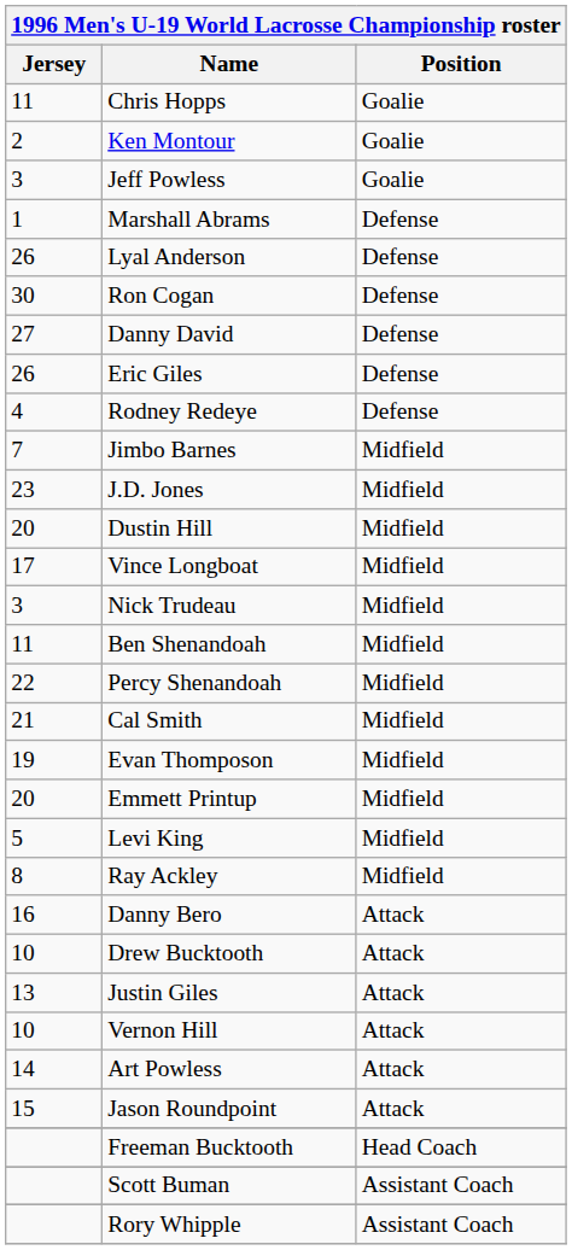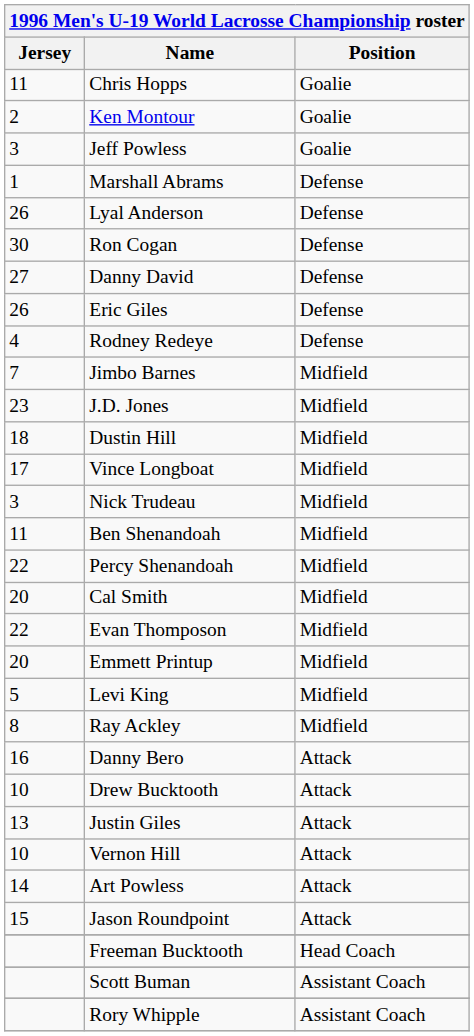Dustin Hill | Jersey: 20 -> 18
Cal Smith | Jersey: 21 -> 20
Evan Thomposon | Jersey: 19 -> 22
